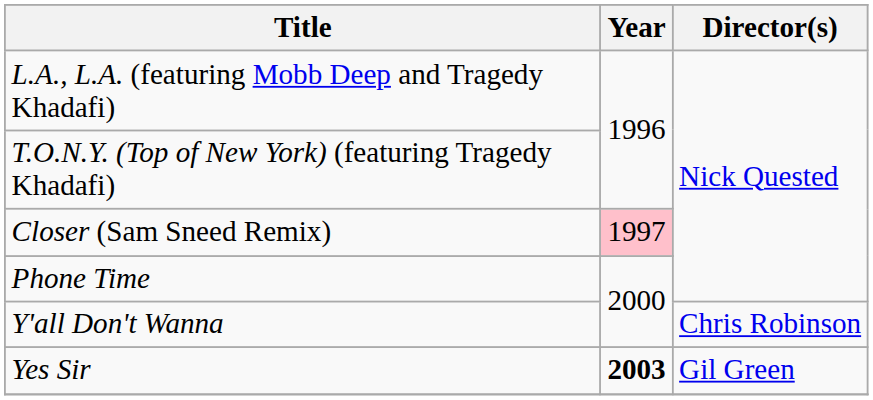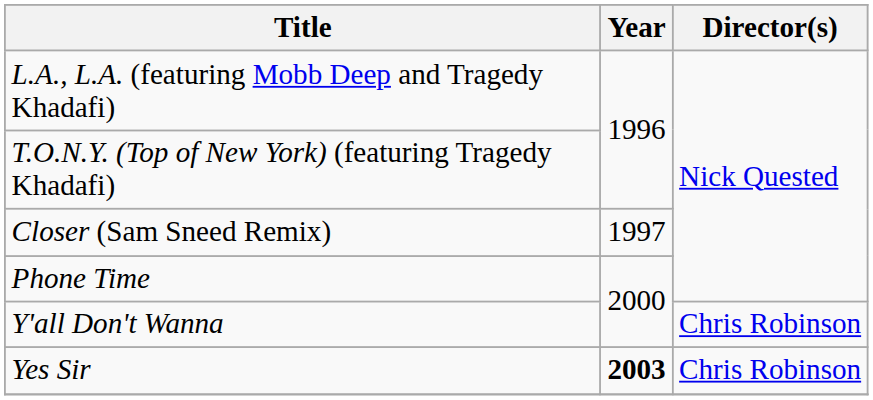Closer (Sam Sneed Remix) | Year: pink background -> no background
Yes Sir | Director(s): Gil Green -> Chris Robinson
